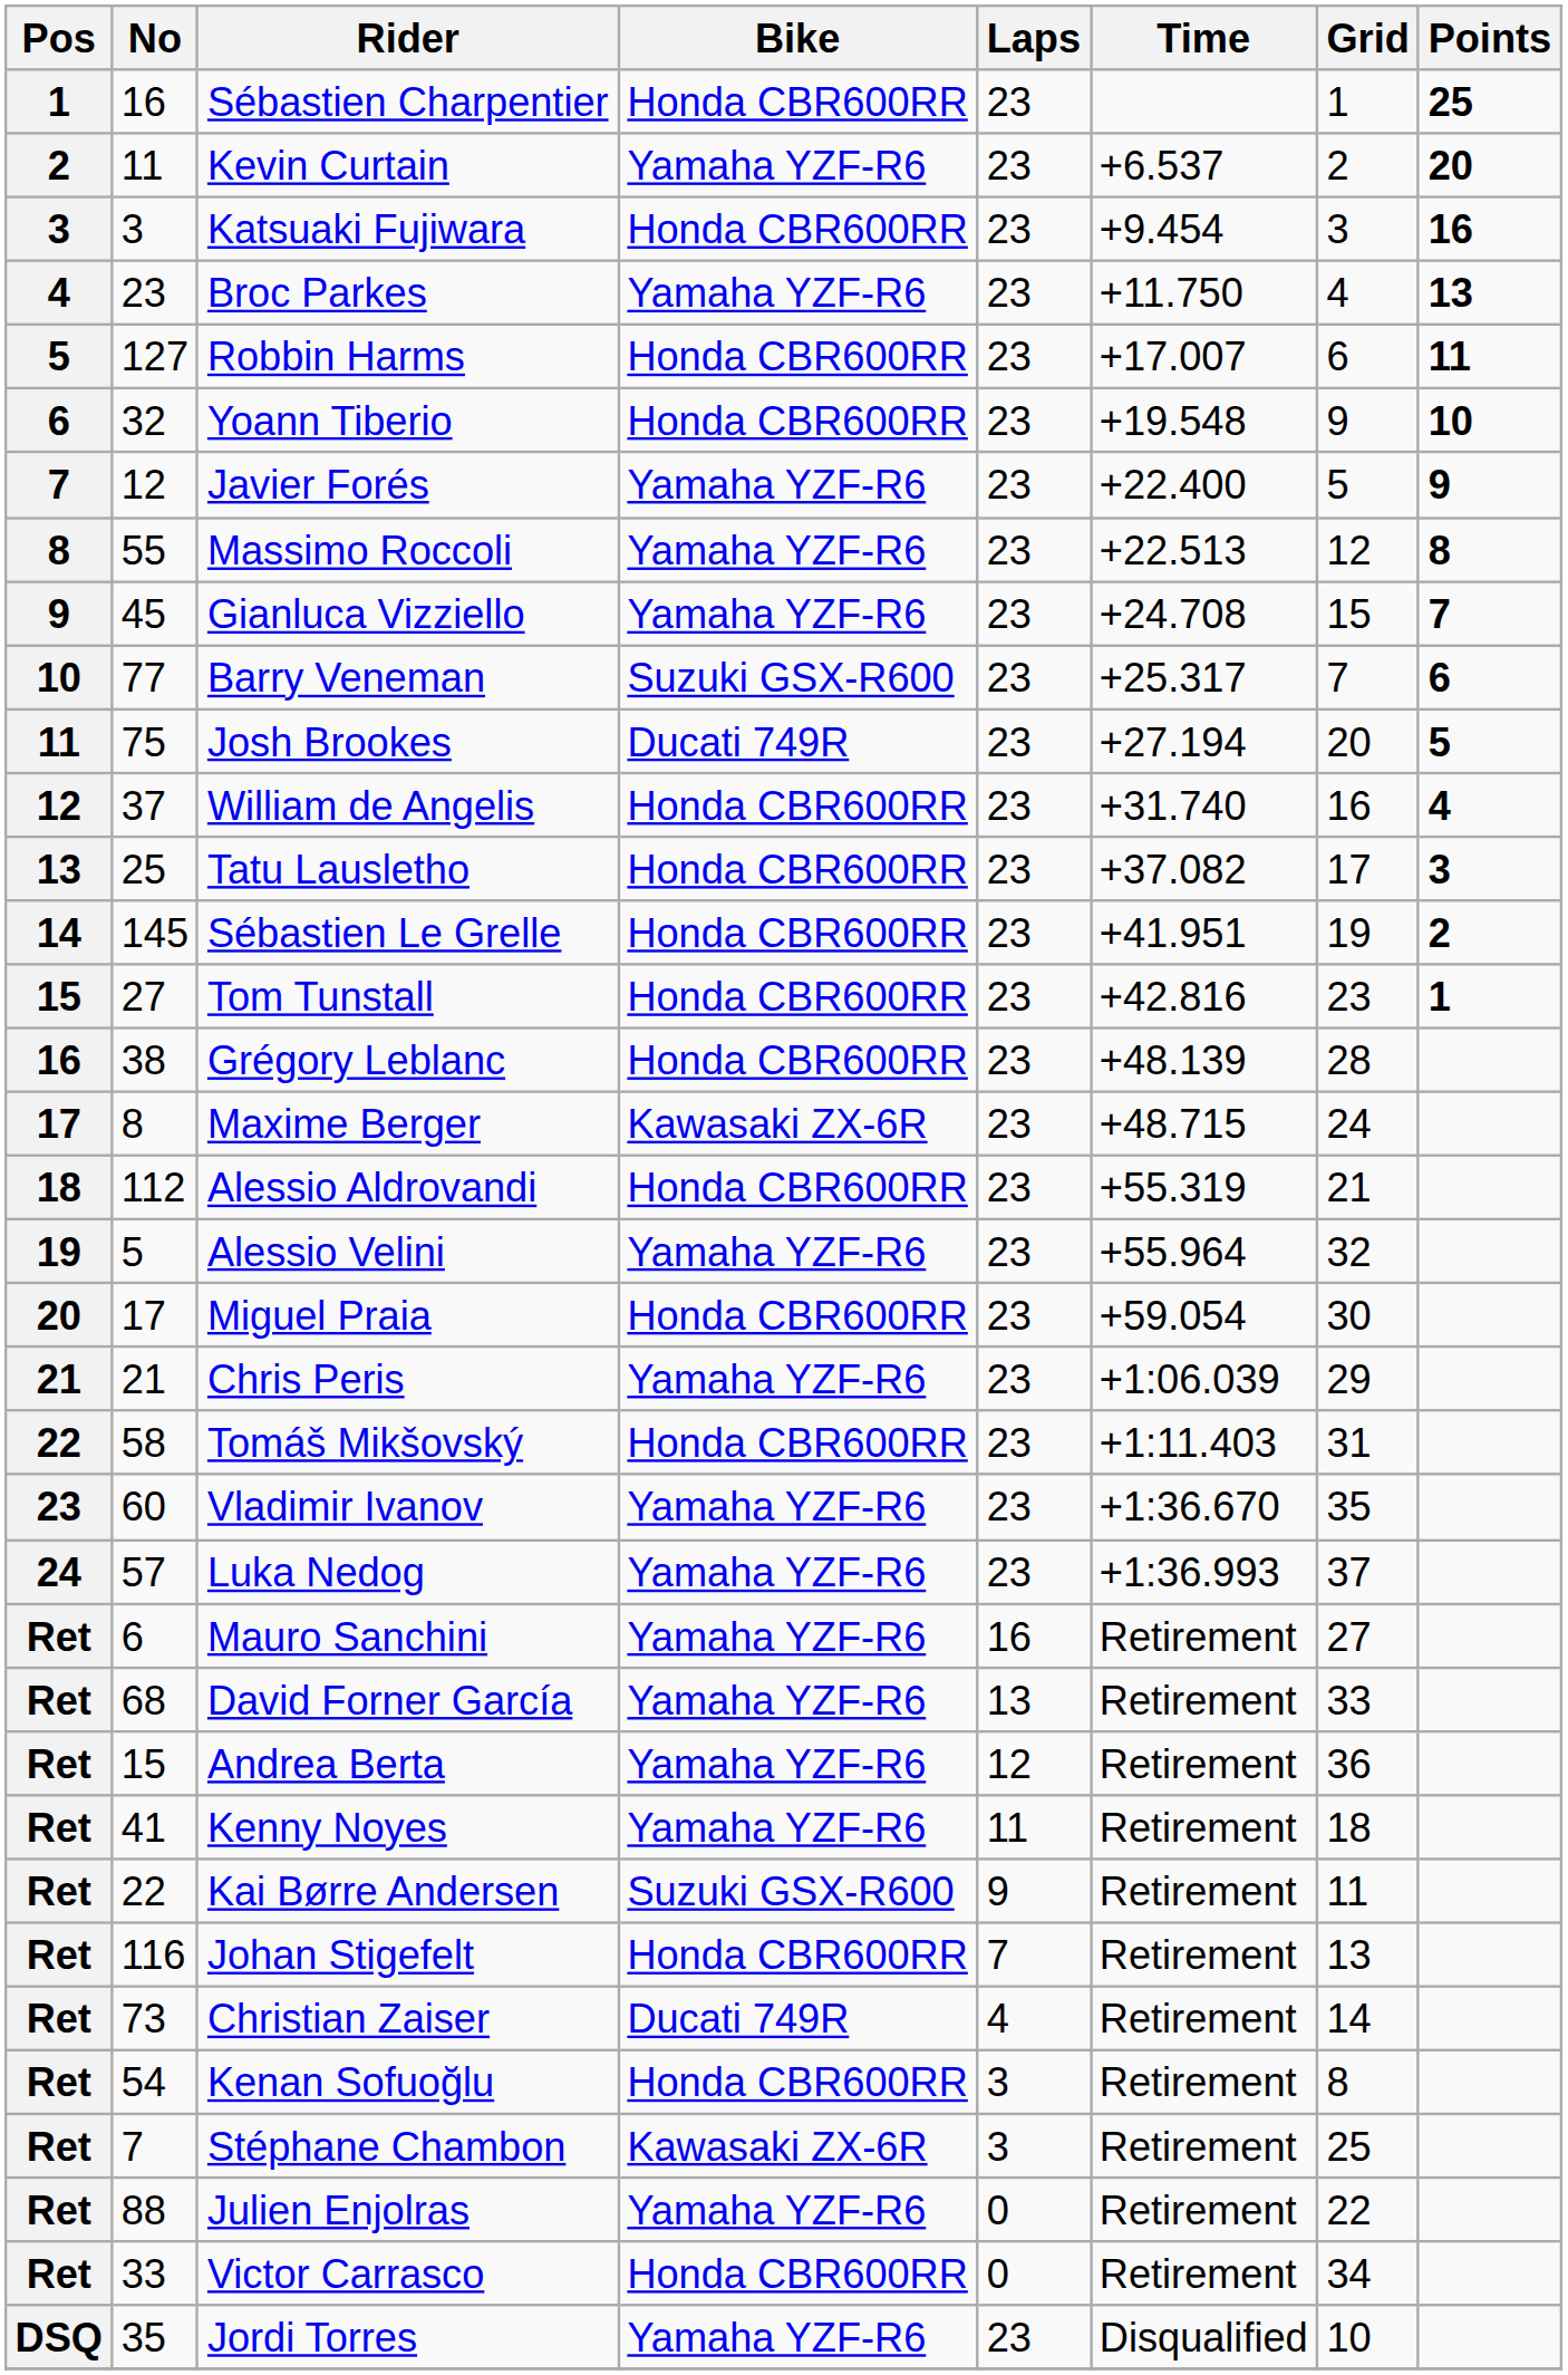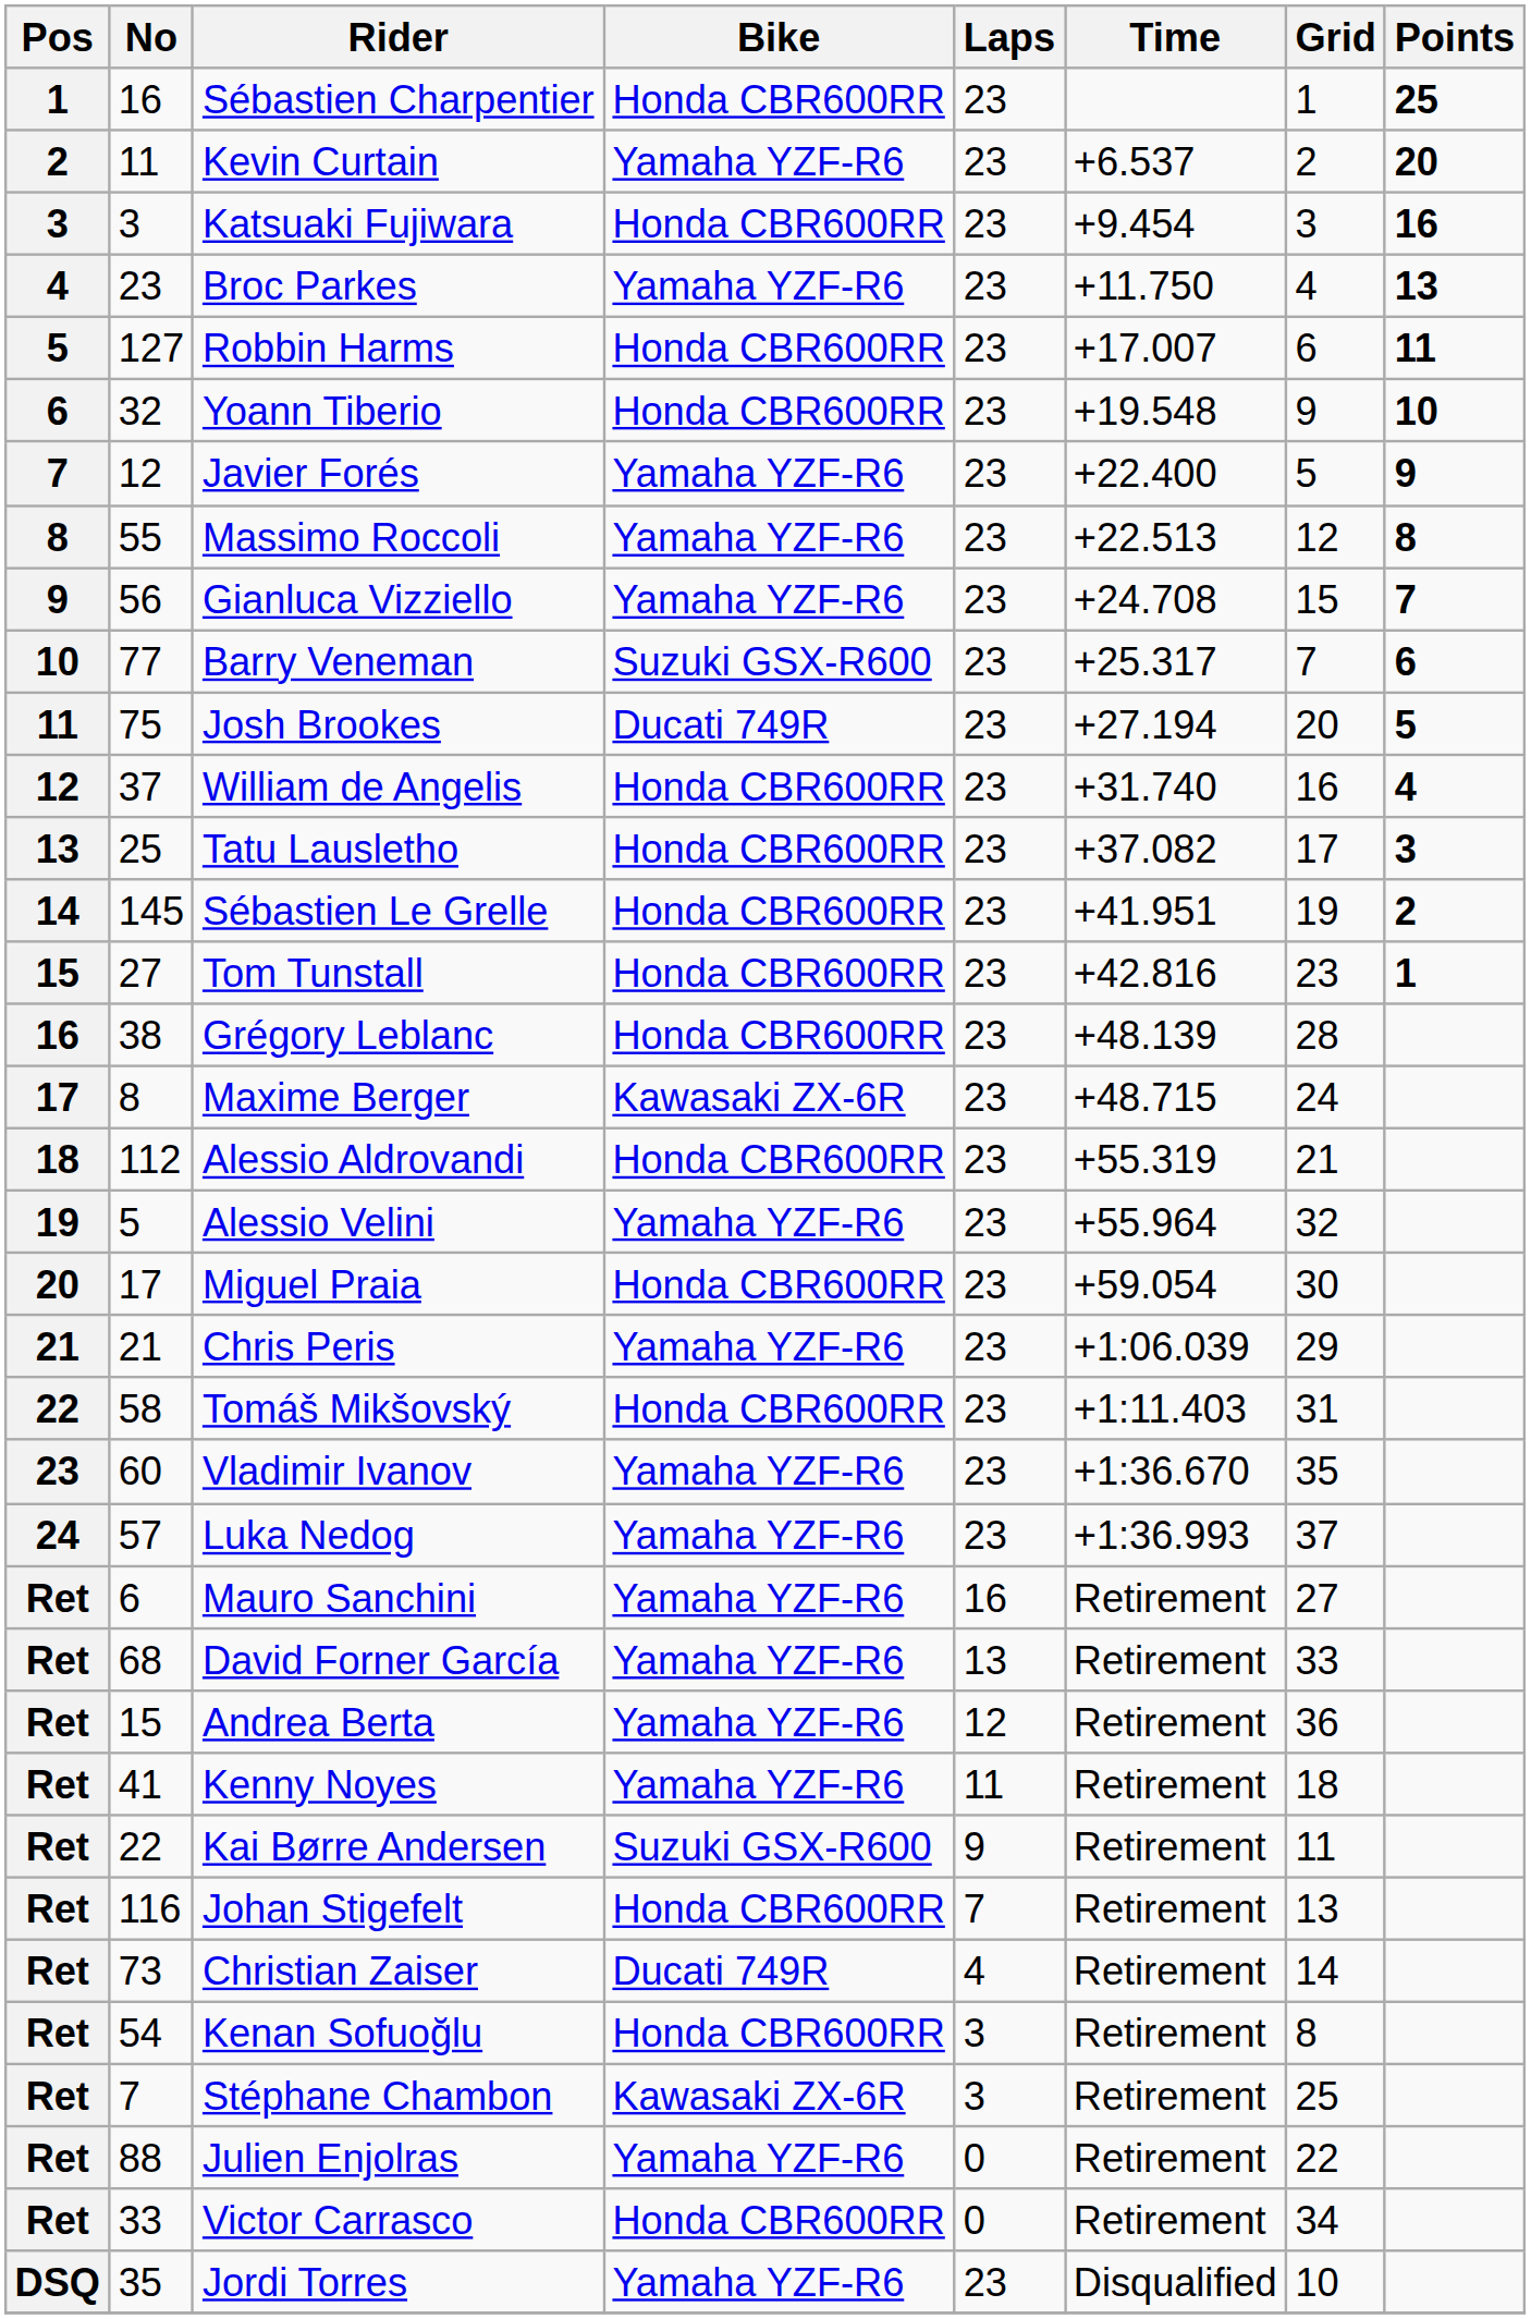Gianluca Vizziello | No: 45 -> 56
